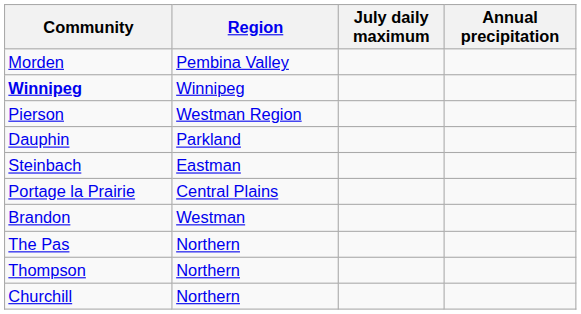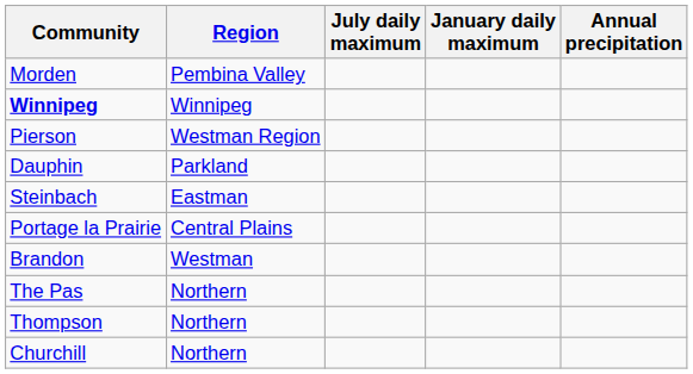+ column: January daily maximum
